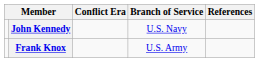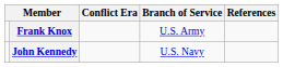rows swapped: John Kennedy <-> Frank Knox
